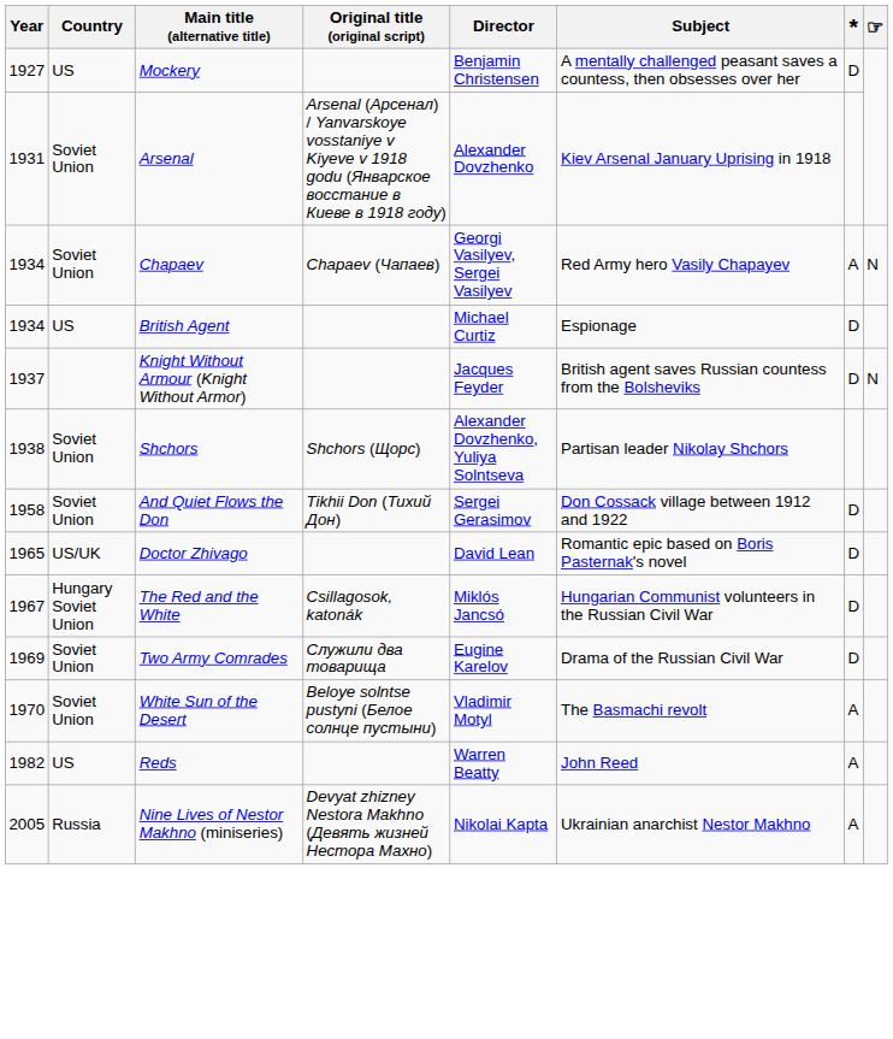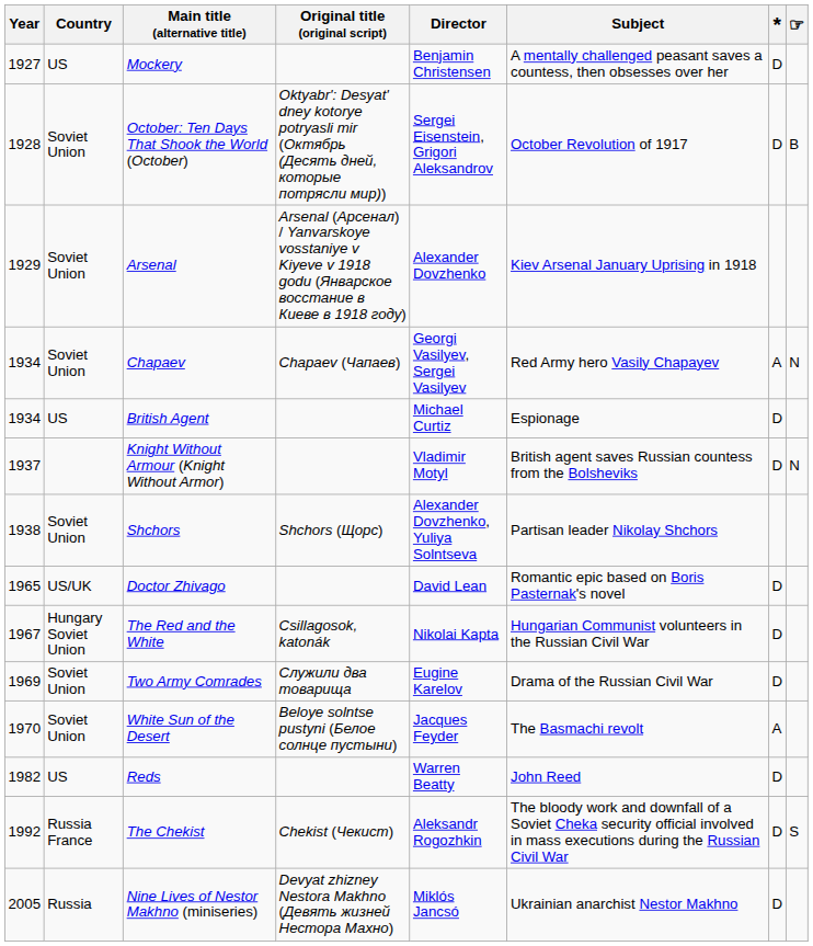+ row: 1928 | Soviet Union | October: Ten Days That Shook the World (October) | Oktyabr': Desyat' dney kotorye potryasli mir (Октябрь (Десять дней, которые потрясли мир)) | Sergei Eisenstein, Grigori Aleksandrov | October Revolution of 1917 | D | B
Arsenal | Year: 1931 -> 1929
Knight Without Armour (Knight Without Armor) | Director: Jacques Feyder -> Vladimir Motyl
- row: 1958 | Soviet Union | And Quiet Flows the Don | Tikhii Don (Тихий Дон) | Sergei Gerasimov | Don Cossack village between 1912 and 1922 | D
The Red and the White | Director: Miklós Jancsó -> Nikolai Kapta
White Sun of the Desert | Director: Vladimir Motyl -> Jacques Feyder
Reds | *: A -> D
+ row: 1992 | Russia France | The Chekist | Chekist (Чекист) | Aleksandr Rogozhkin | The bloody work and downfall of a Soviet Cheka security official involved in mass executions during the Russian Civil War | D | S
Nine Lives of Nestor Makhno (miniseries) | Director: Nikolai Kapta -> Miklós Jancsó
Nine Lives of Nestor Makhno (miniseries) | *: A -> D
